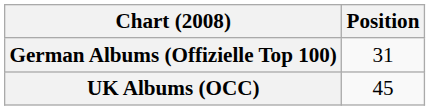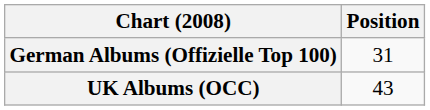UK Albums (OCC) | Position: 45 -> 43
